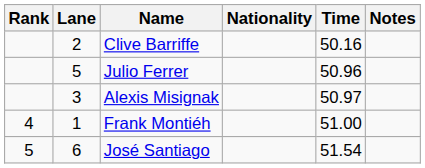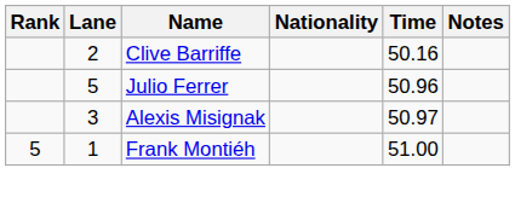Frank Montiéh | Rank: 4 -> 5
- row: 5 | 6 | José Santiago | 51.54
